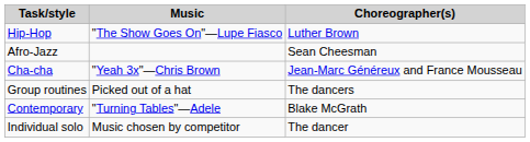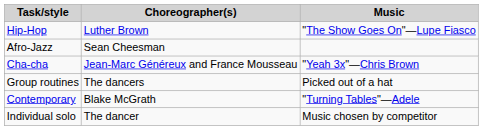columns swapped: Music <-> Choreographer(s)
